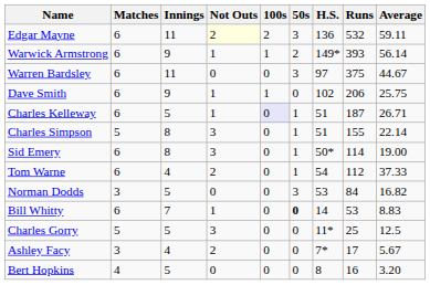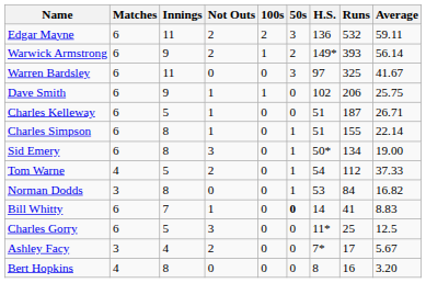Edgar Mayne | Not Outs: lightyellow background -> no background
Warwick Armstrong | Not Outs: 1 -> 2
Warren Bardsley | Runs: 375 -> 325
Warren Bardsley | Average: 44.67 -> 41.67
Charles Kelleway | 100s: lavender background -> no background
Charles Kelleway | 50s: 1 -> 0
Charles Simpson | Matches: 5 -> 6
Charles Simpson | Not Outs: 3 -> 1
Sid Emery | Runs: 114 -> 134
Tom Warne | Matches: 6 -> 4
Tom Warne | Innings: 4 -> 5
Norman Dodds | Innings: 5 -> 8
Norman Dodds | 50s: 3 -> 1
Bill Whitty | Runs: 53 -> 41
Charles Gorry | Matches: 5 -> 6
Bert Hopkins | Innings: 5 -> 8
